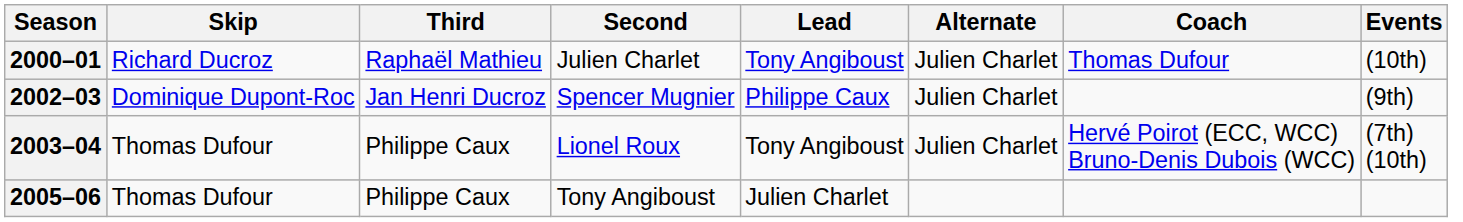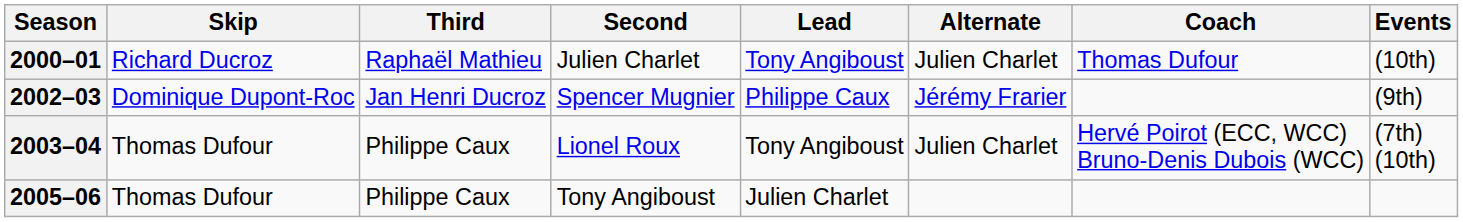2002–03 | Alternate: Julien Charlet -> Jérémy Frarier
